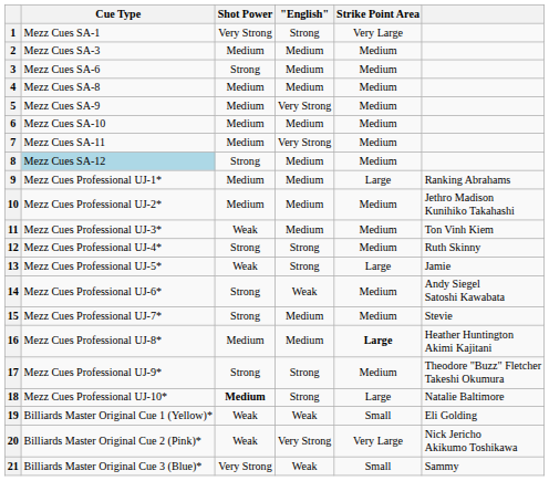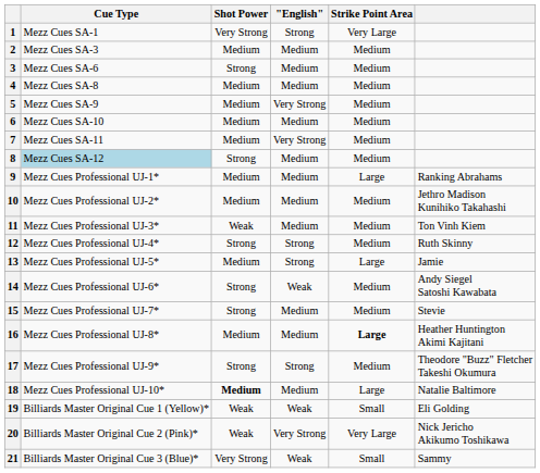13 | Shot Power: Weak -> Medium
18 | "English": Strong -> Medium
